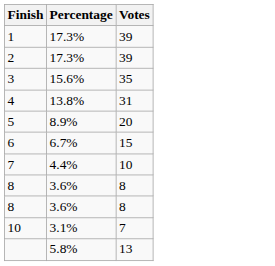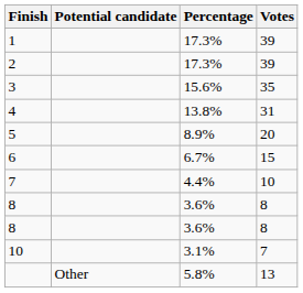+ column: Potential candidate | Other
